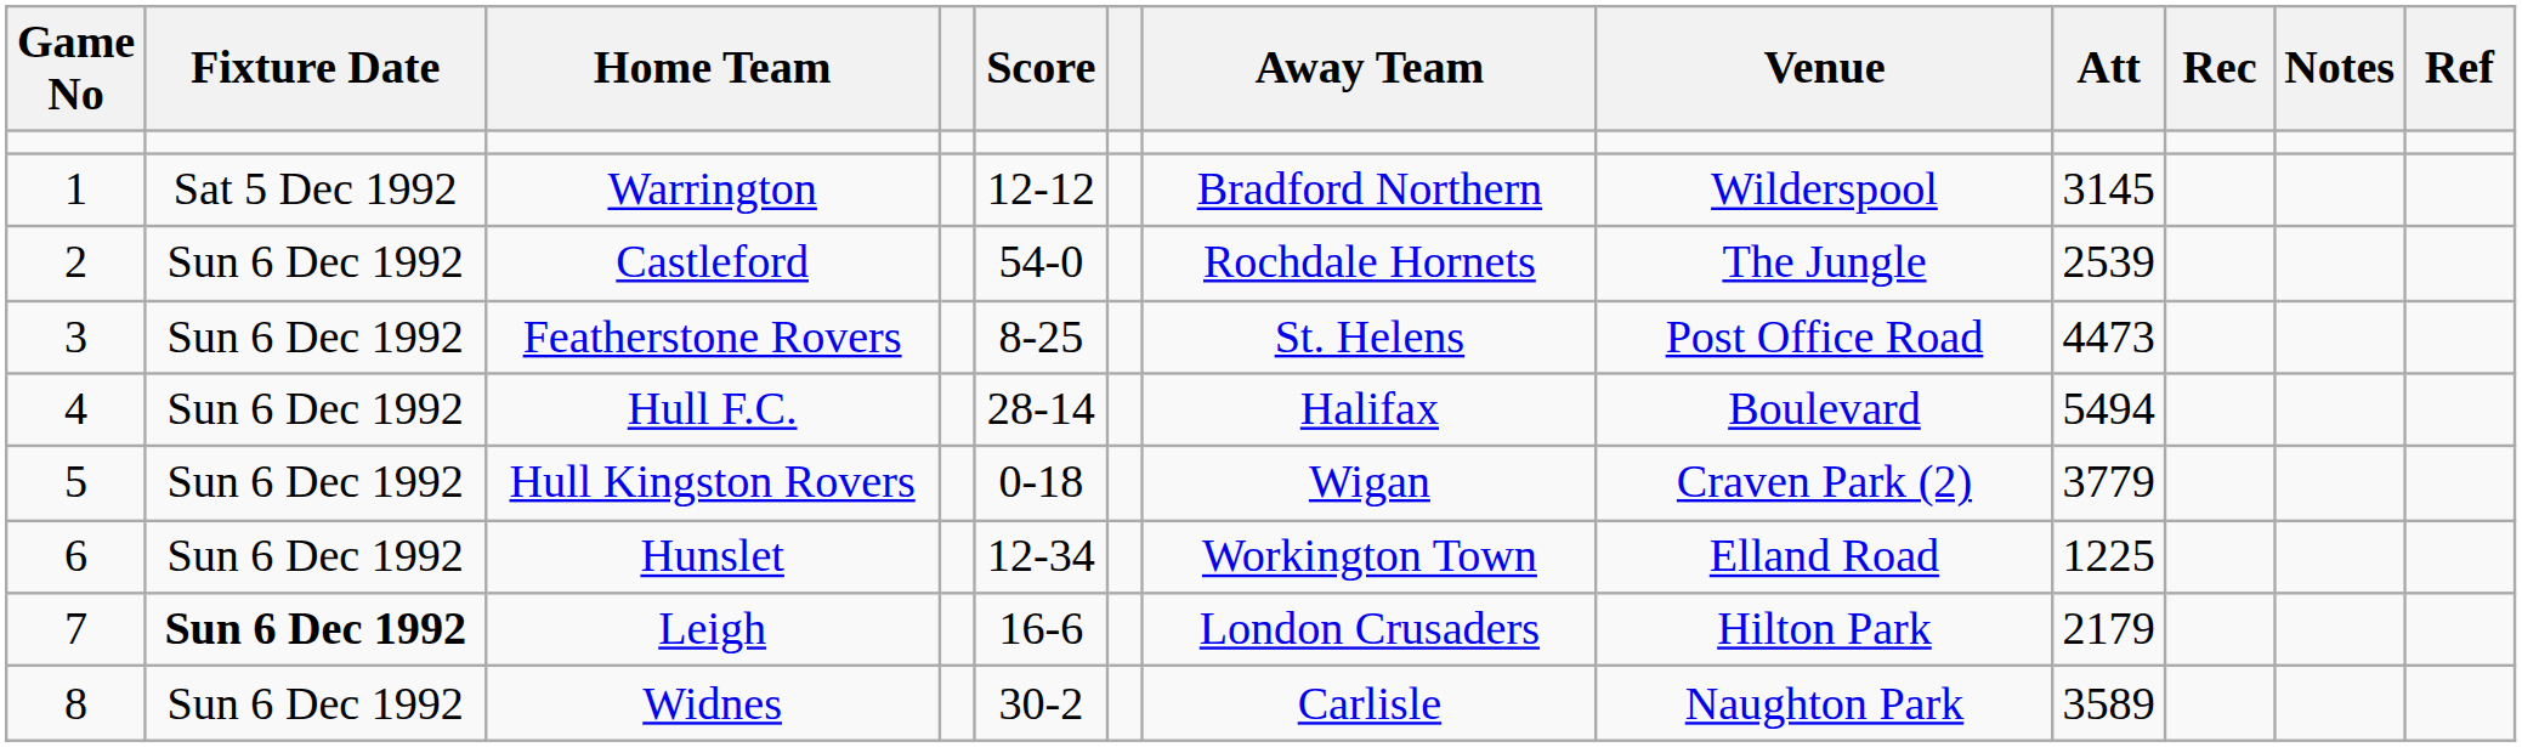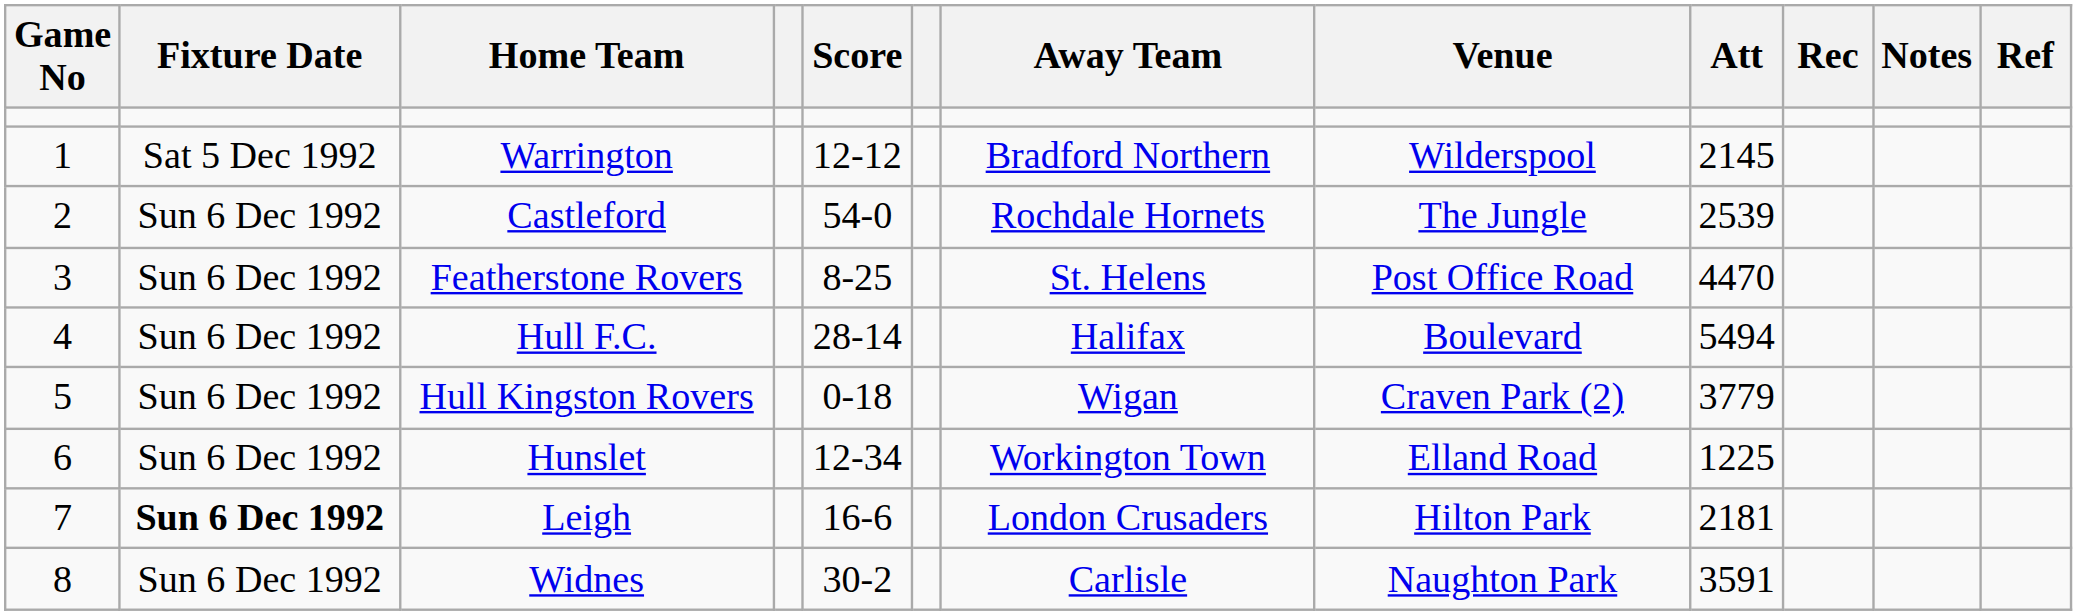Warrington | Att: 3145 -> 2145
Featherstone Rovers | Att: 4473 -> 4470
Leigh | Att: 2179 -> 2181
Widnes | Att: 3589 -> 3591
